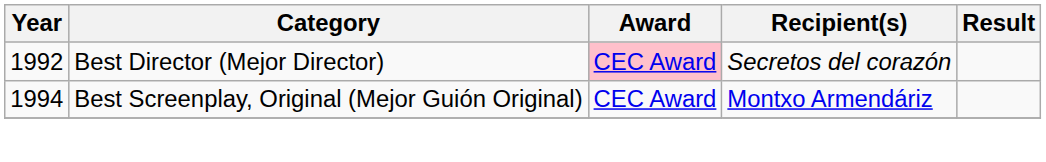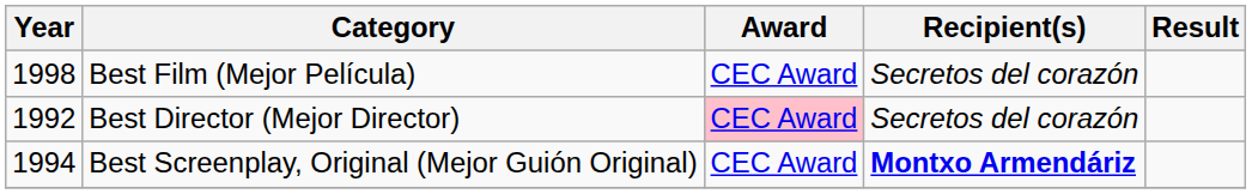+ row: 1998 | Best Film (Mejor Película) | CEC Award | Secretos del corazón
Best Screenplay, Original (Mejor Guión Original) | Recipient(s): normal -> bold
